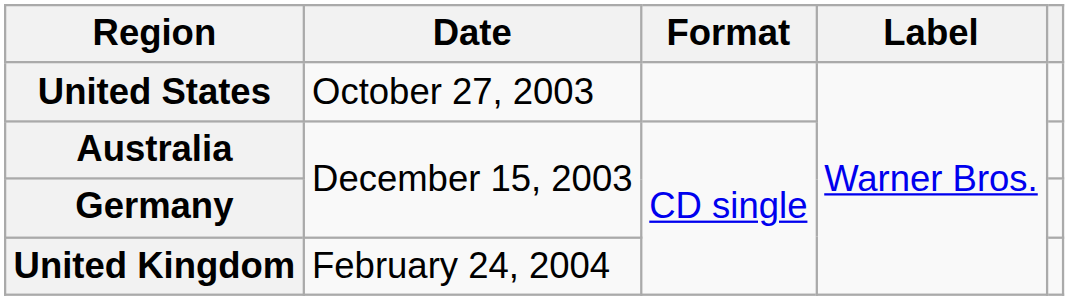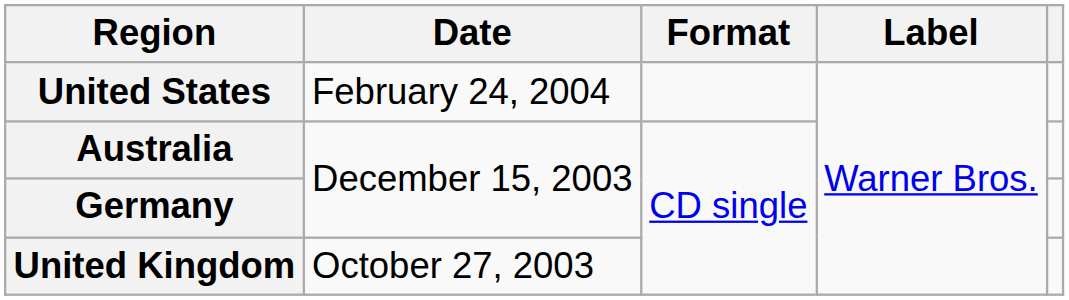United States | Date: October 27, 2003 -> February 24, 2004
United Kingdom | Date: February 24, 2004 -> October 27, 2003
